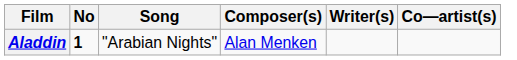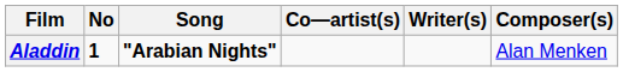columns swapped: Composer(s) <-> Co—artist(s)
Aladdin | Song: normal -> bold
